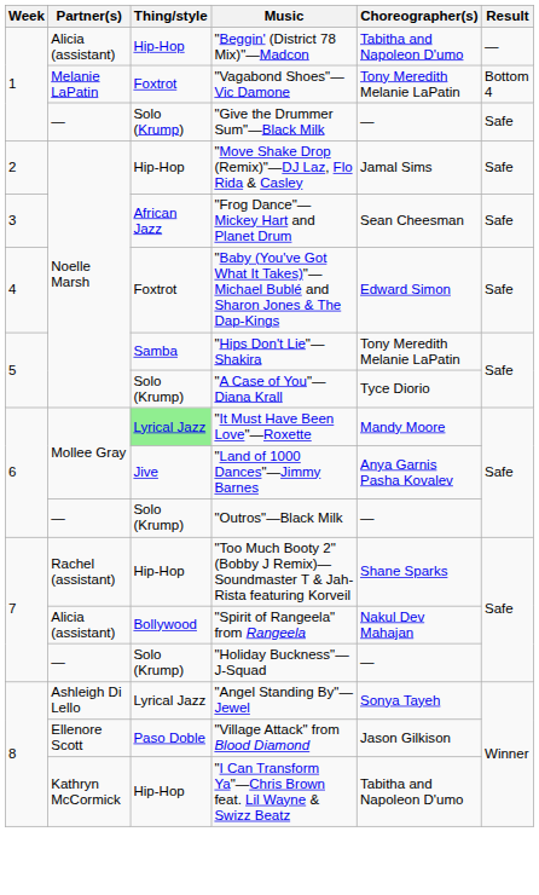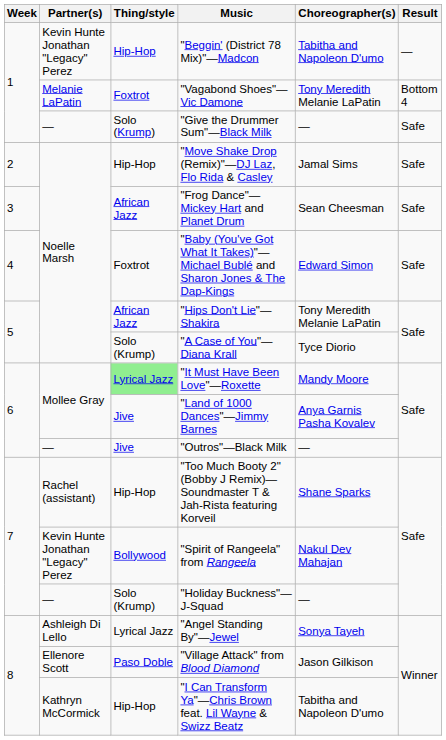"Beggin' (District 78 Mix)"—Madcon | Partner(s): Alicia (assistant) -> Kevin Hunte Jonathan "Legacy" Perez
"Hips Don't Lie"—Shakira | Thing/style: Samba -> African Jazz
"Outros"—Black Milk | Thing/style: Solo (Krump) -> Jive
"Spirit of Rangeela" from Rangeela | Partner(s): Alicia (assistant) -> Kevin Hunte Jonathan "Legacy" Perez
